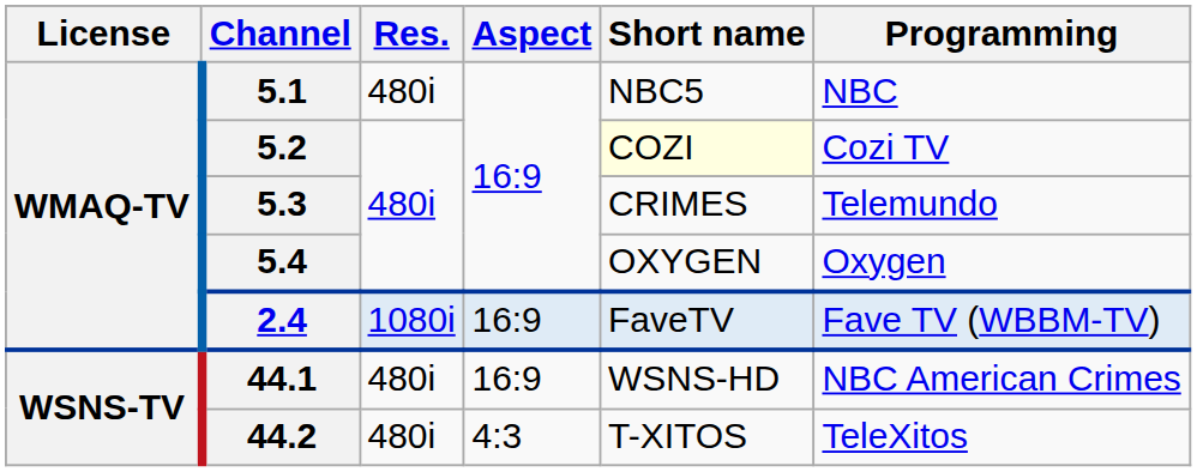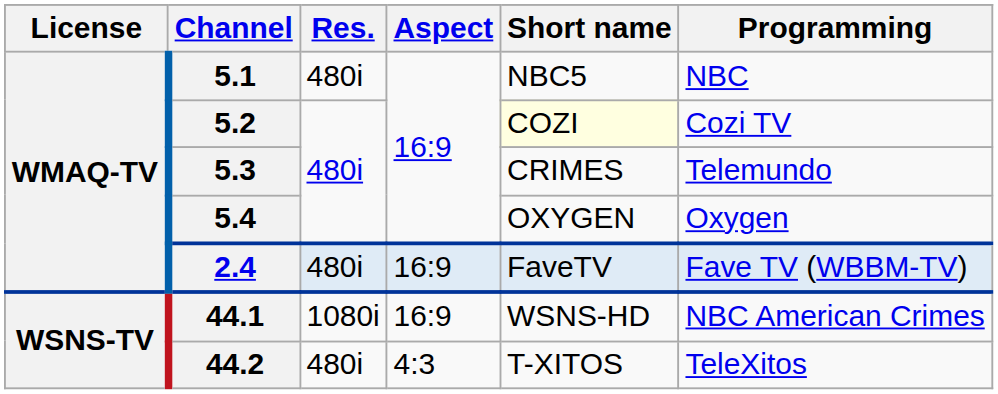2.4 | Res.: 1080i -> 480i
44.1 | Res.: 480i -> 1080i
